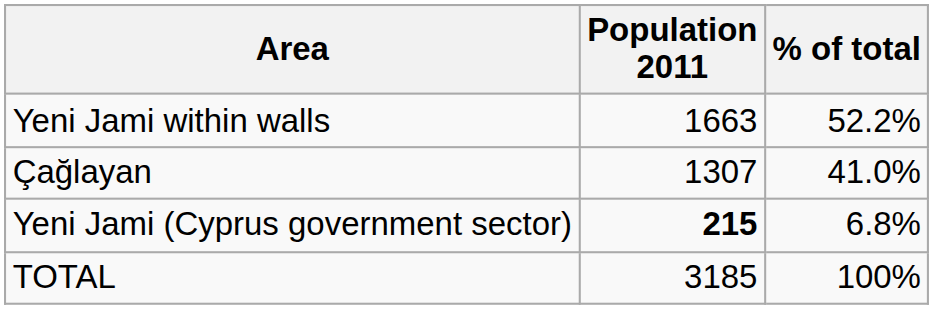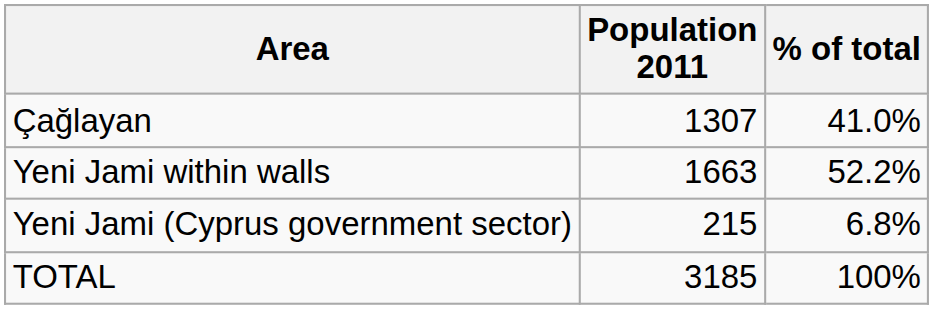rows swapped: Yeni Jami within walls <-> Çağlayan
Yeni Jami (Cyprus government sector) | Population 2011: bold -> normal
